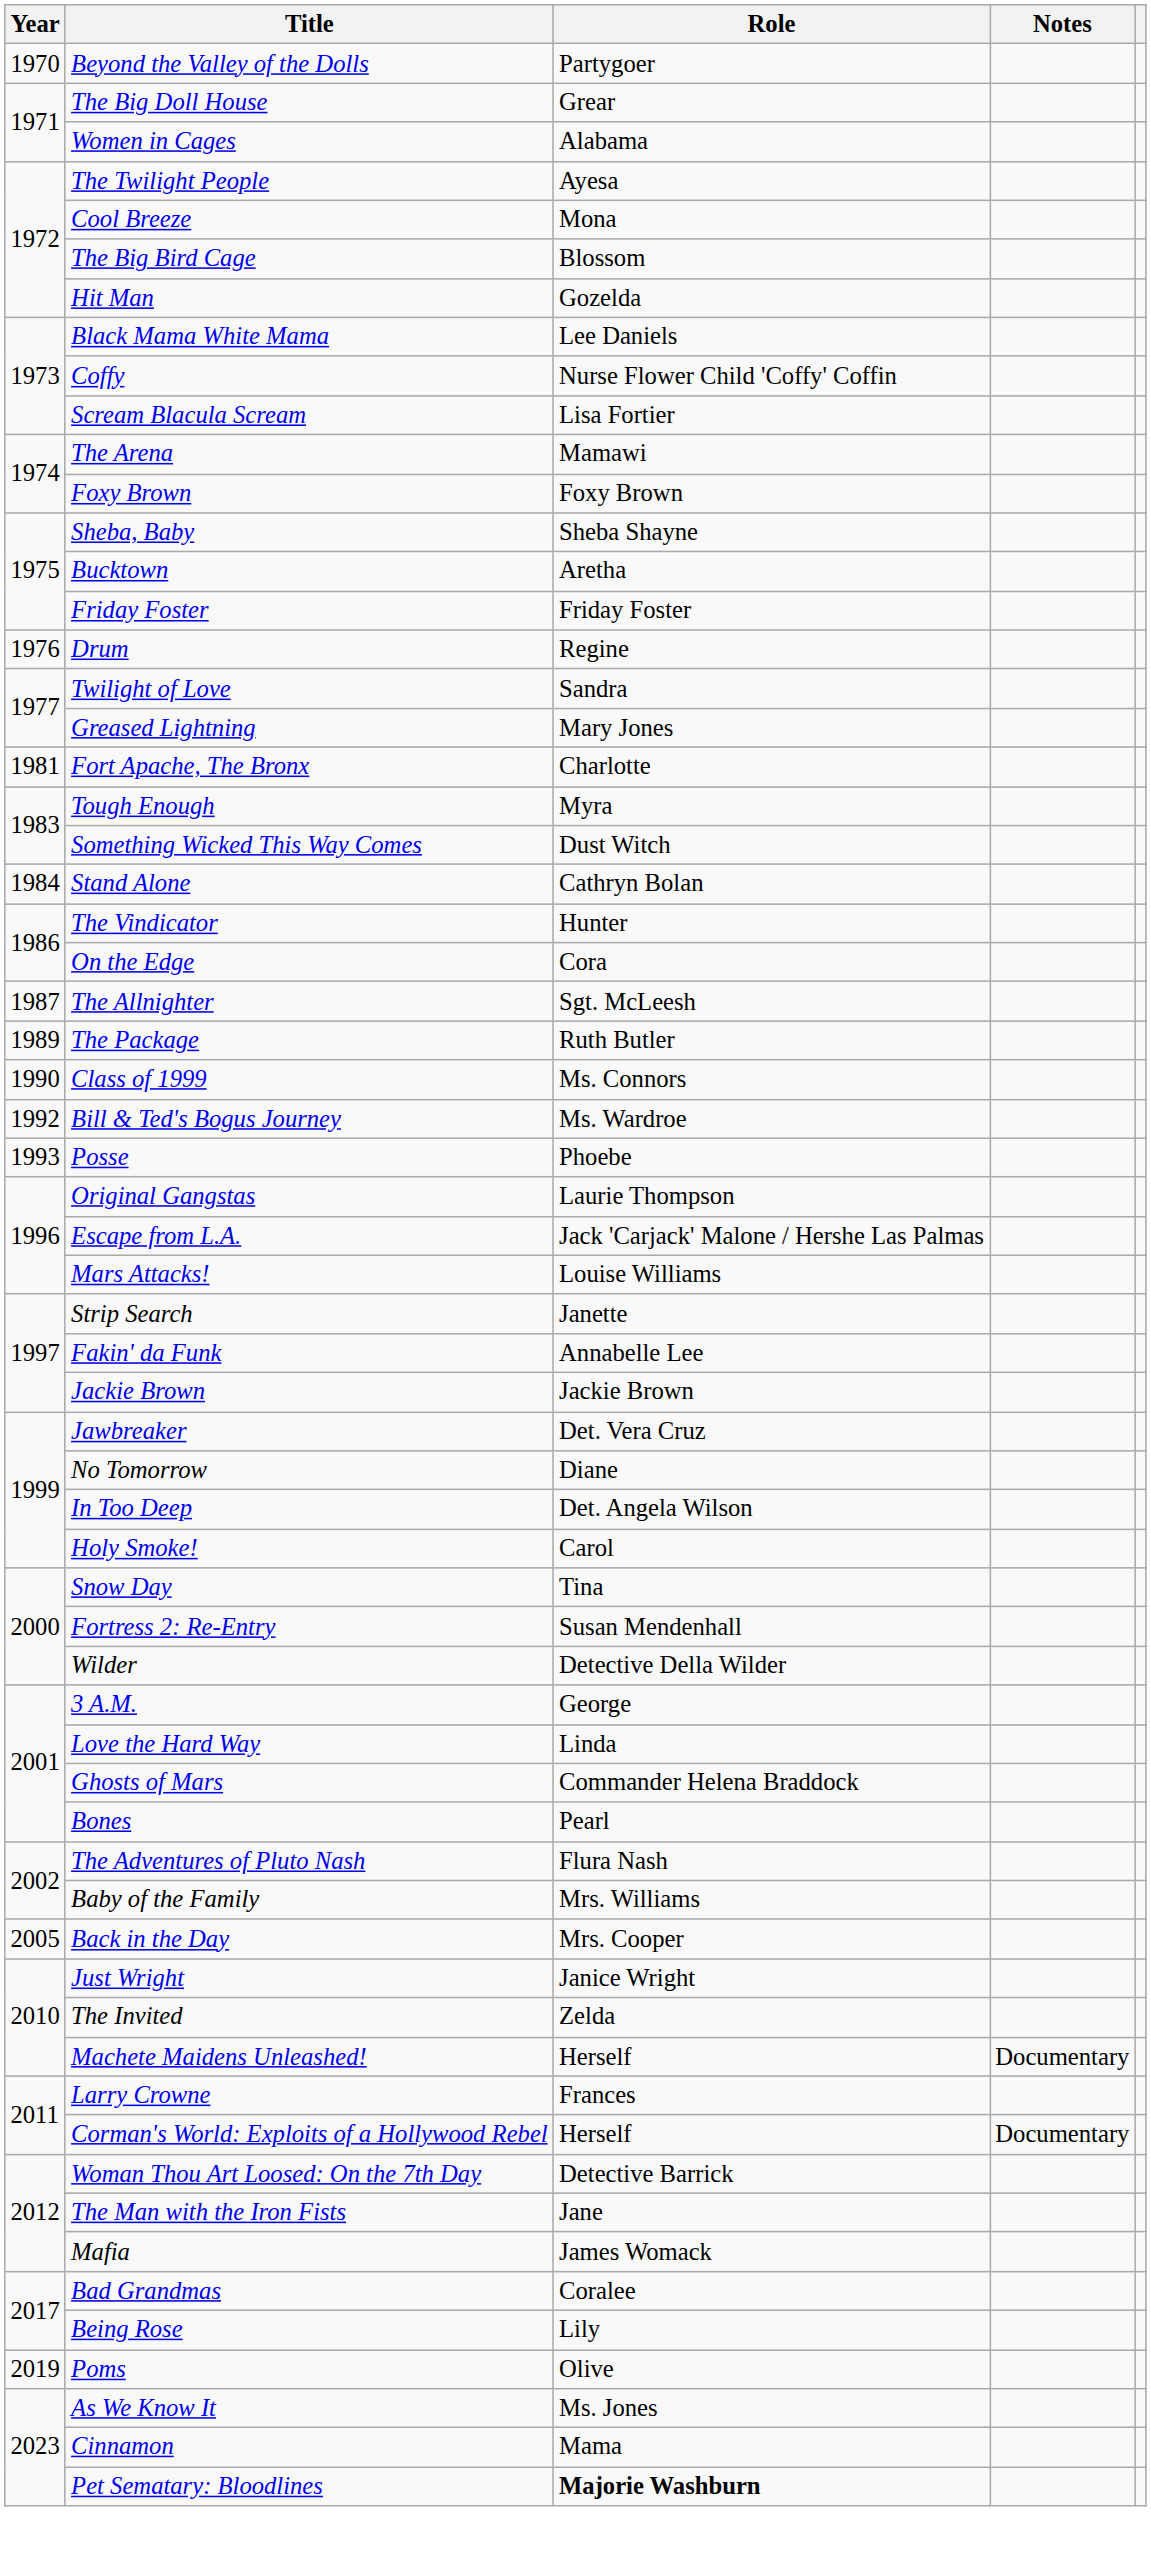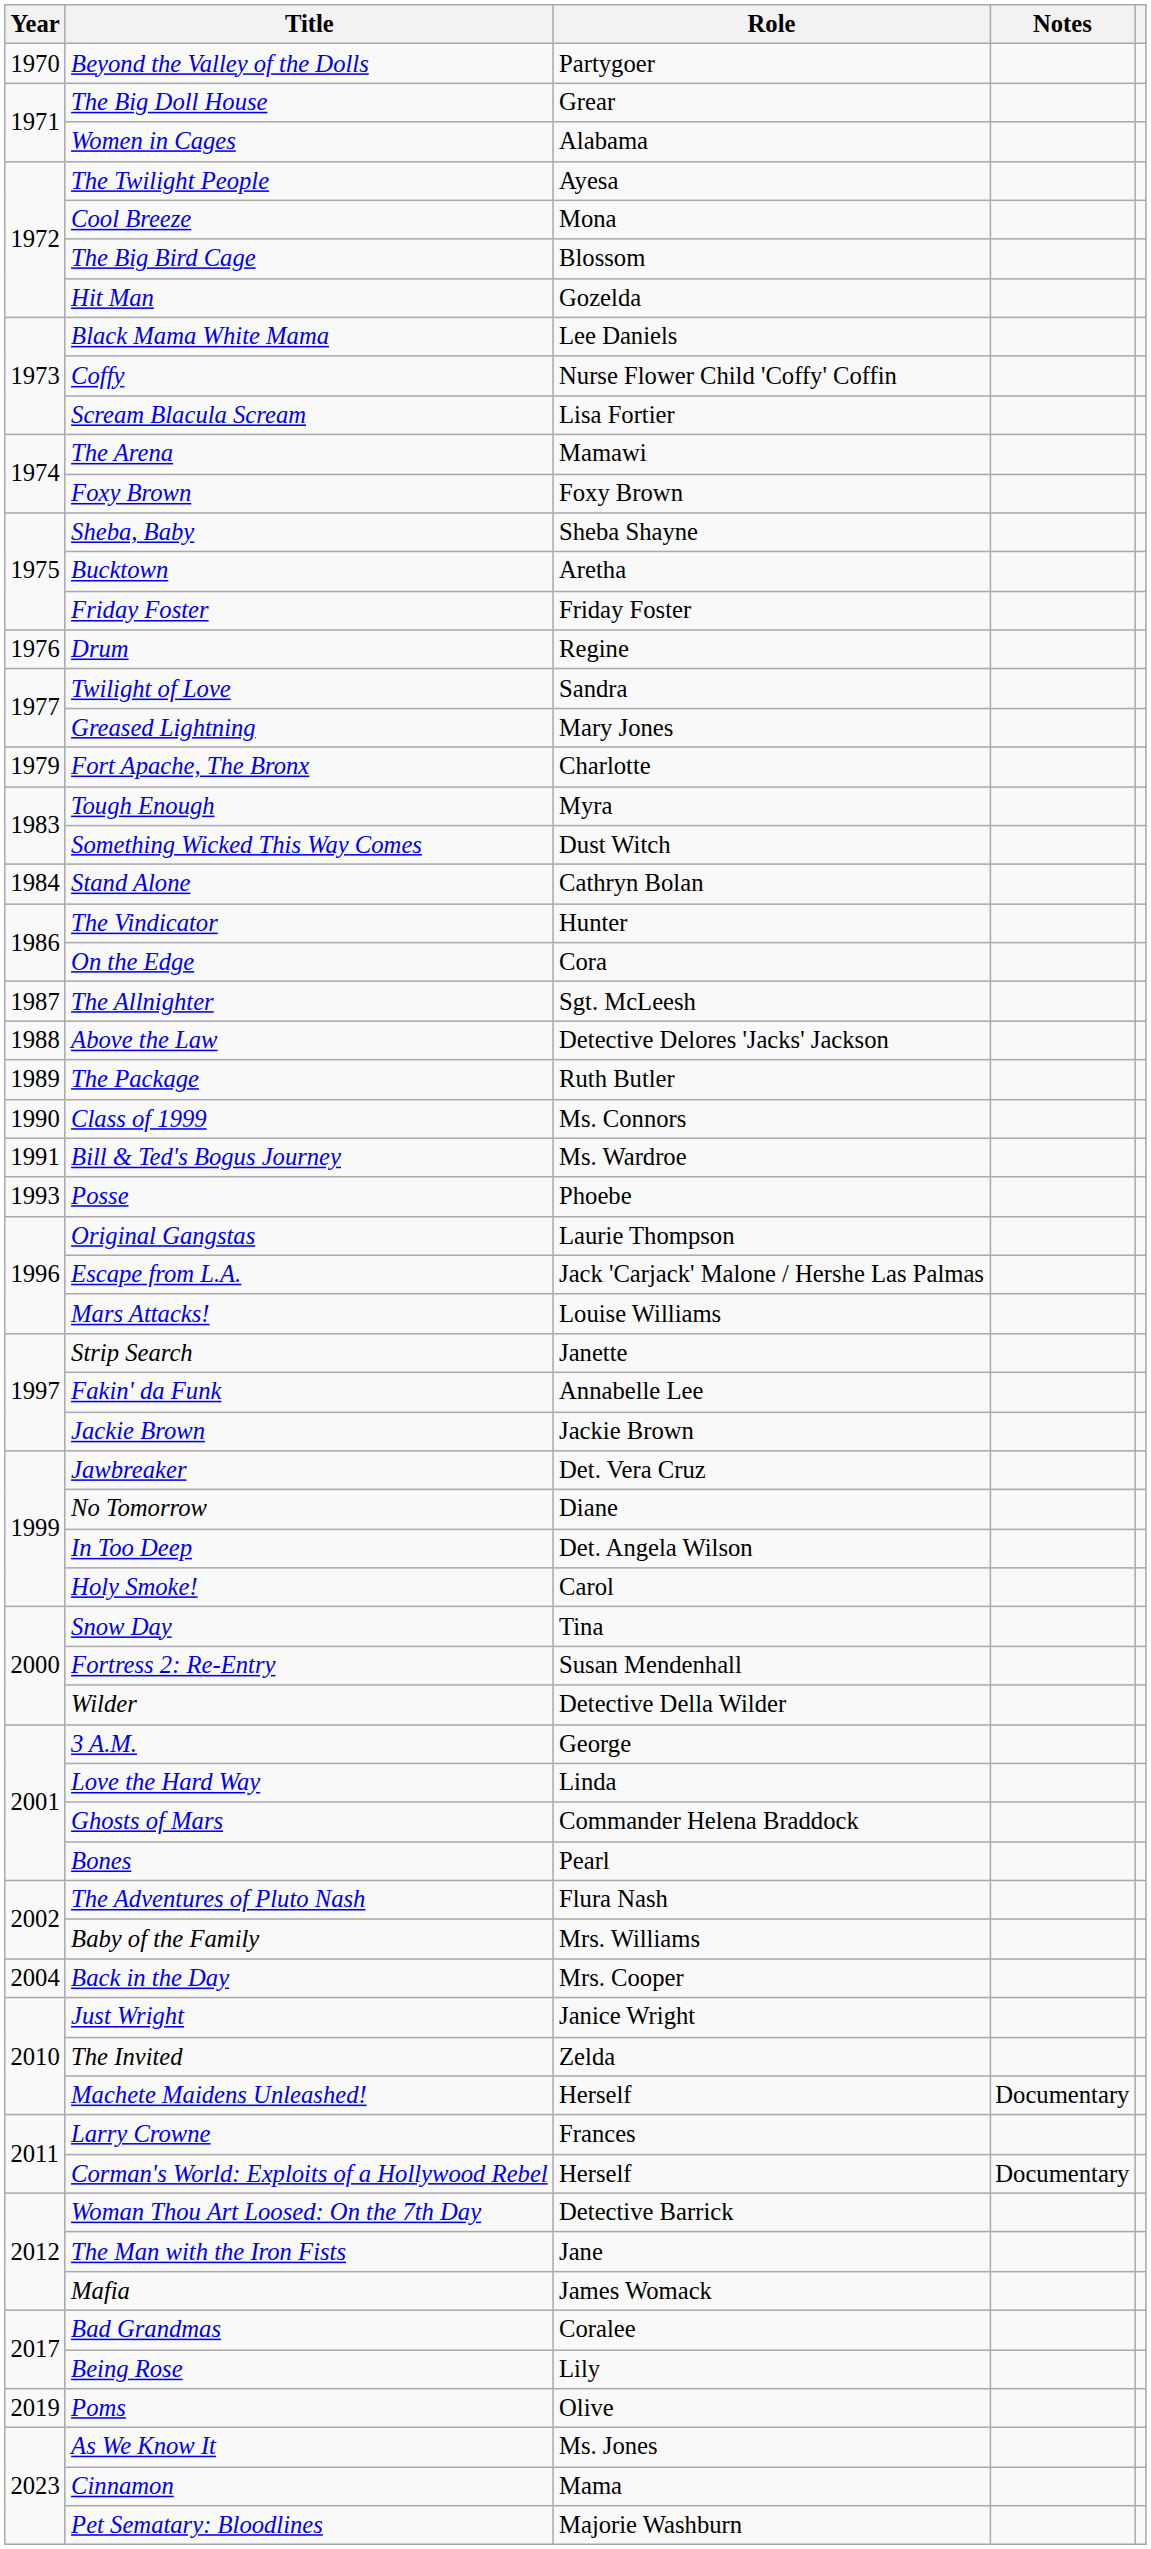Fort Apache, The Bronx | Year: 1981 -> 1979
+ row: 1988 | Above the Law | Detective Delores 'Jacks' Jackson
Bill & Ted's Bogus Journey | Year: 1992 -> 1991
Back in the Day | Year: 2005 -> 2004
Pet Sematary: Bloodlines | Role: bold -> normal
